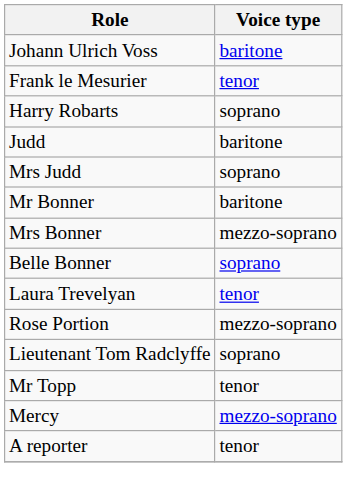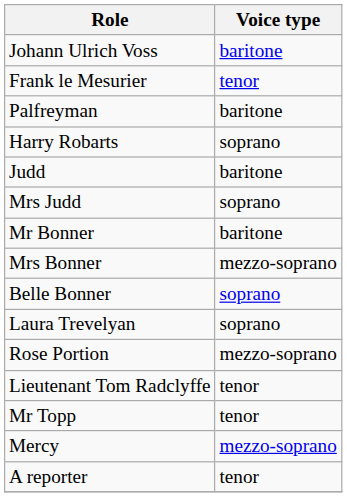+ row: Palfreyman | baritone
Laura Trevelyan | Voice type: tenor -> soprano
Lieutenant Tom Radclyffe | Voice type: soprano -> tenor
